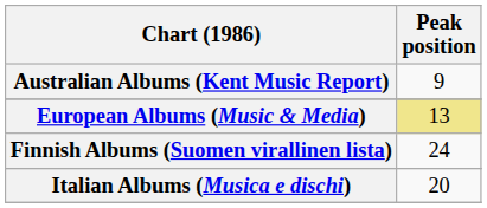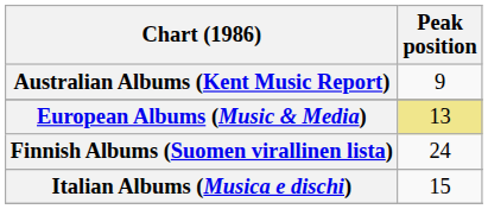Italian Albums (Musica e dischi) | Peak position: 20 -> 15
